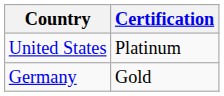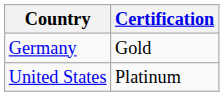rows swapped: Germany <-> United States
